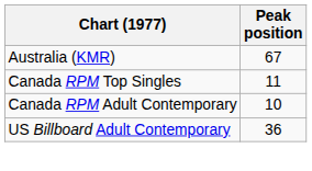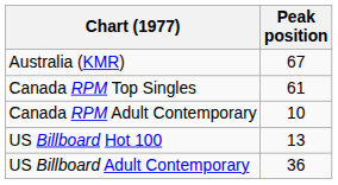Canada RPM Top Singles | Peak position: 11 -> 61
+ row: US Billboard Hot 100 | 13
